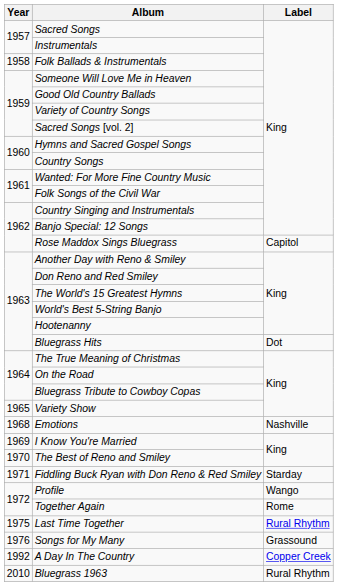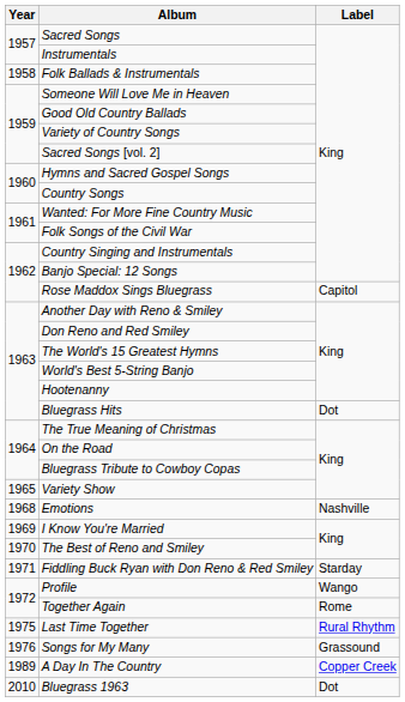A Day In The Country | Year: 1992 -> 1989
Bluegrass 1963 | Label: Rural Rhythm -> Dot
